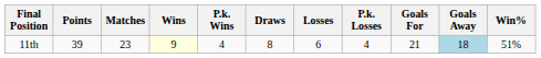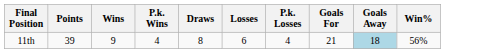- column: Matches | 23
11th | Wins: lightyellow background -> no background
11th | Win%: 51% -> 56%
